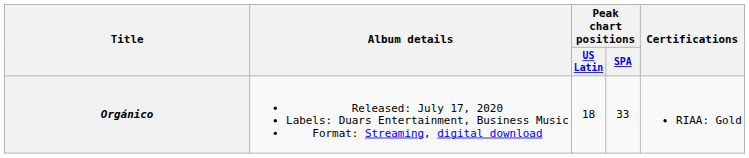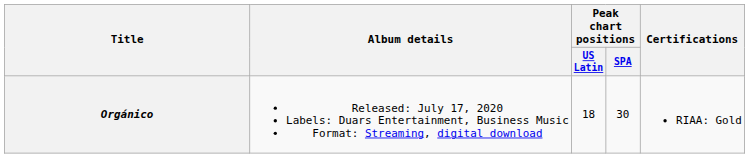Orgánico | Peak chart positions / SPA: 33 -> 30
